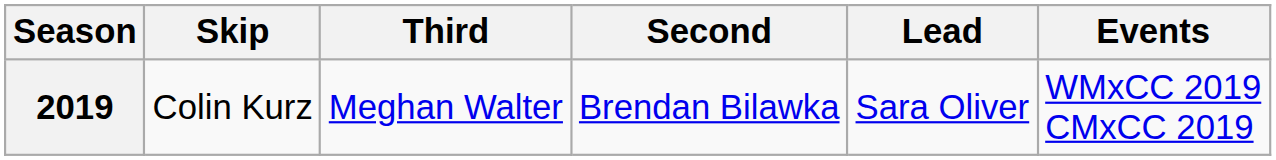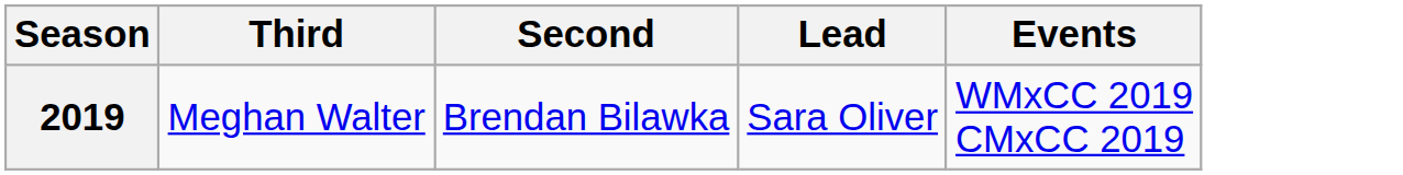- column: Skip | Colin Kurz
